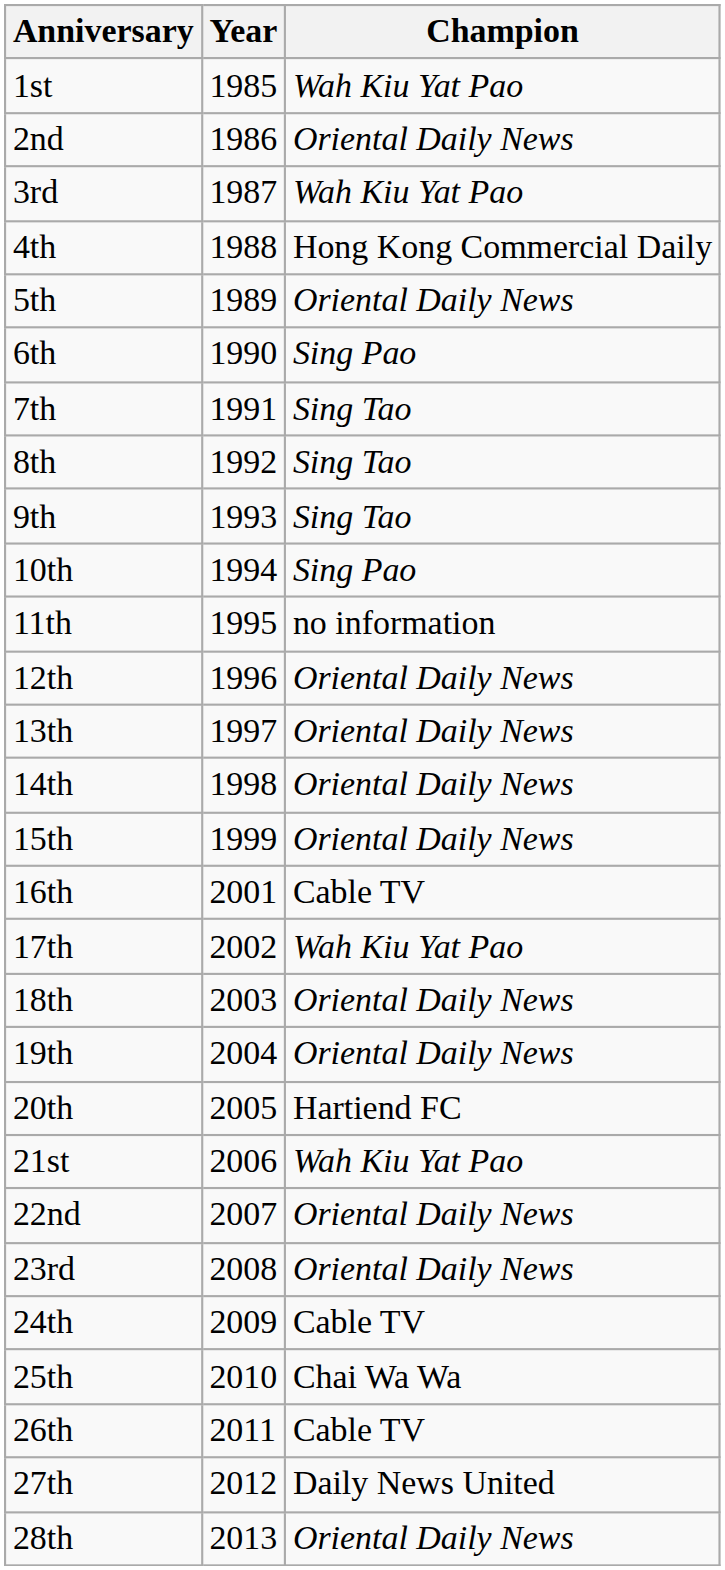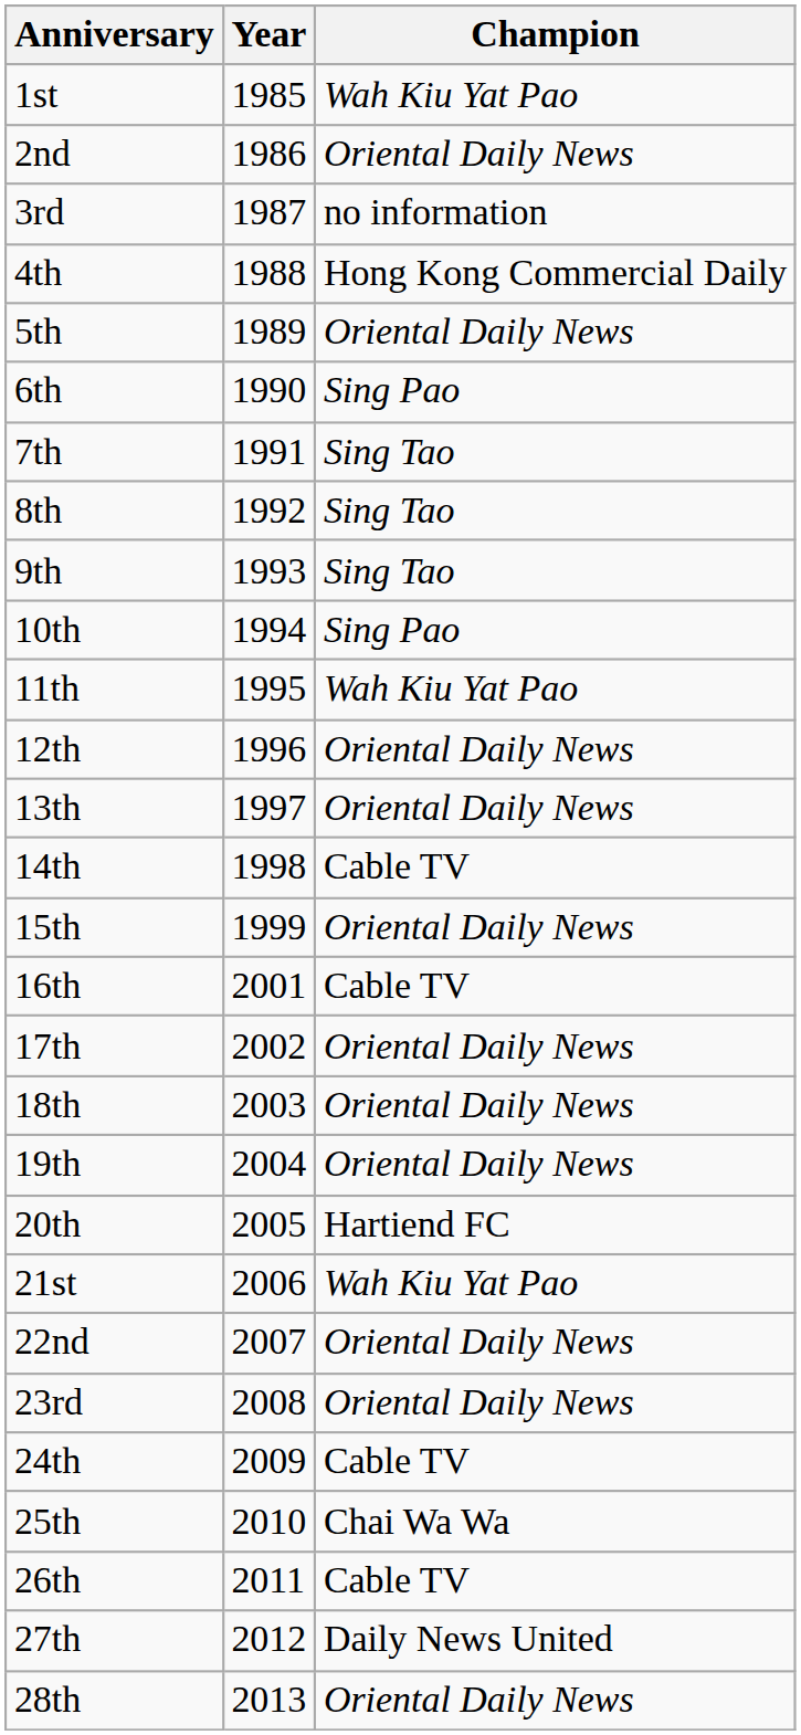3rd | Champion: Wah Kiu Yat Pao -> no information
11th | Champion: no information -> Wah Kiu Yat Pao
14th | Champion: Oriental Daily News -> Cable TV
17th | Champion: Wah Kiu Yat Pao -> Oriental Daily News
